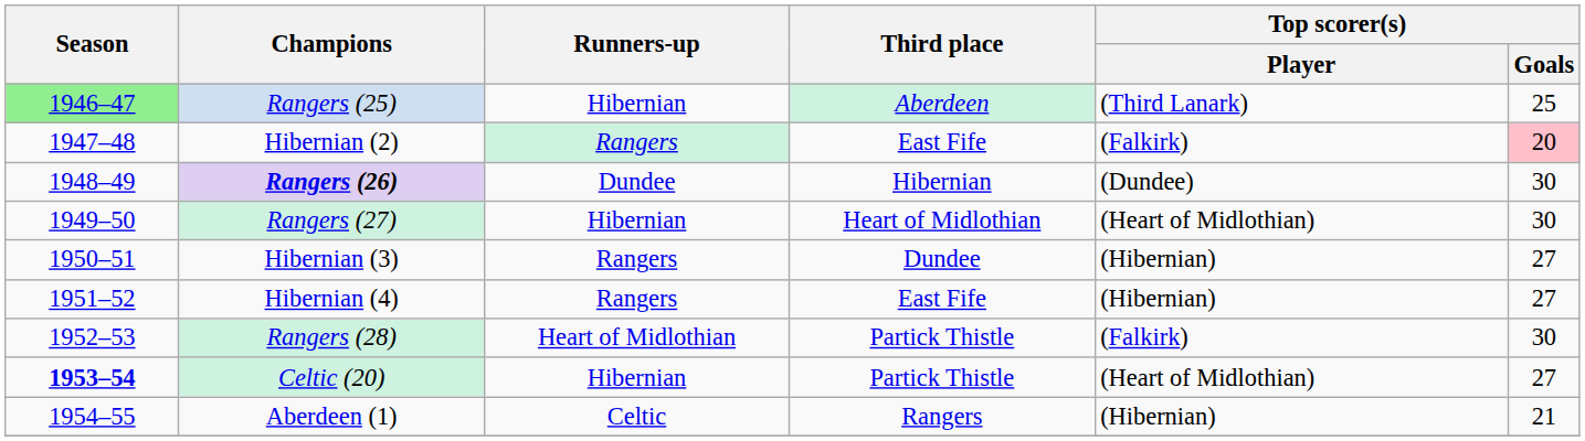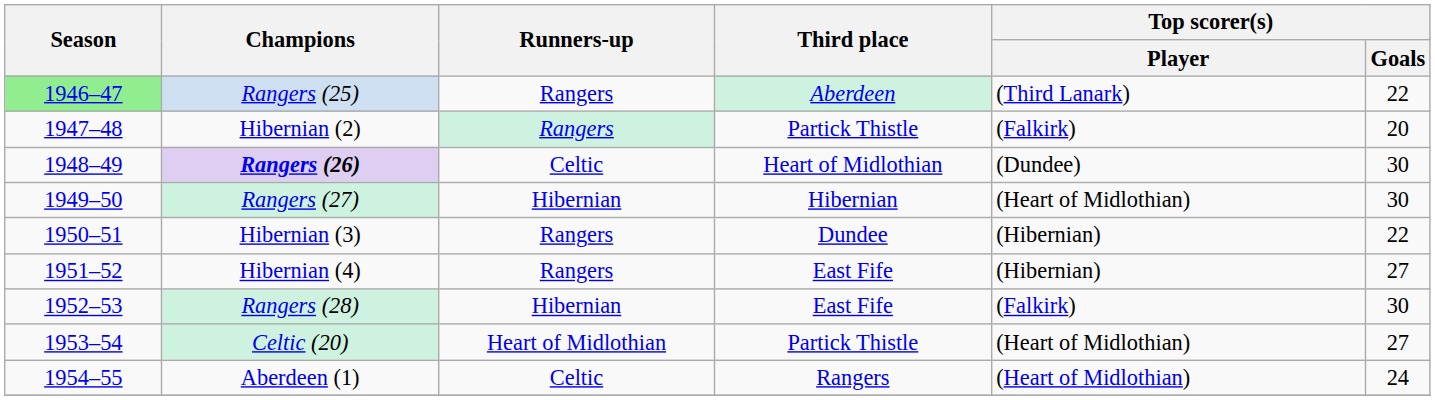Rangers (25) | Runners-up: Hibernian -> Rangers
Rangers (25) | Top scorer(s) / Goals: 25 -> 22
Hibernian (2) | Third place: East Fife -> Partick Thistle
Hibernian (2) | Top scorer(s) / Goals: pink background -> no background
Rangers (26) | Runners-up: Dundee -> Celtic
Rangers (26) | Third place: Hibernian -> Heart of Midlothian
Rangers (27) | Third place: Heart of Midlothian -> Hibernian
Hibernian (3) | Top scorer(s) / Goals: 27 -> 22
Rangers (28) | Runners-up: Heart of Midlothian -> Hibernian
Rangers (28) | Third place: Partick Thistle -> East Fife
Celtic (20) | Season: bold -> normal
Celtic (20) | Runners-up: Hibernian -> Heart of Midlothian
Aberdeen (1) | Top scorer(s) / Player: (Hibernian) -> (Heart of Midlothian)
Aberdeen (1) | Top scorer(s) / Goals: 21 -> 24
